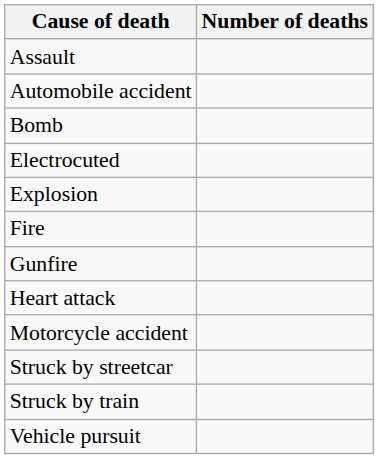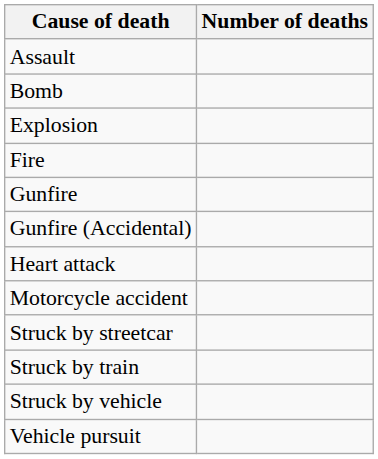- row: Automobile accident
- row: Electrocuted
+ row: Gunfire (Accidental)
+ row: Struck by vehicle
